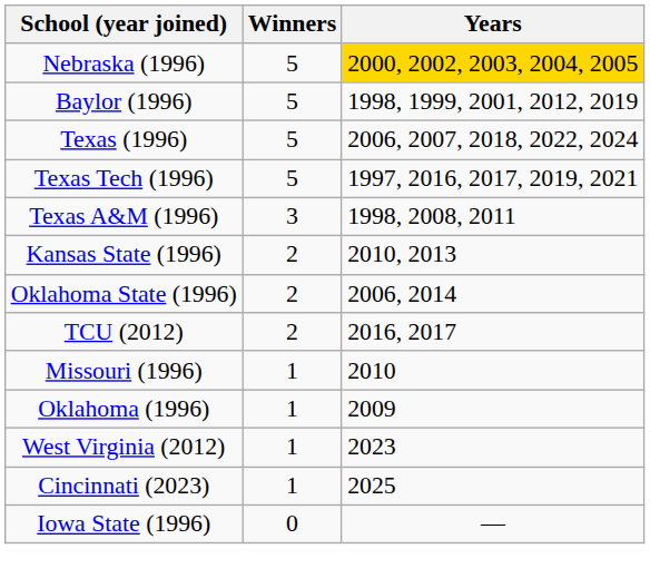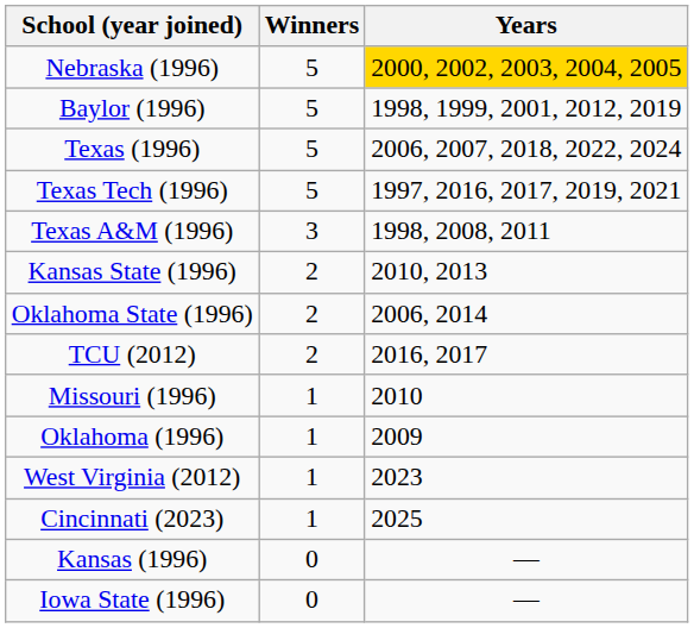+ row: Kansas (1996) | 0 | —
